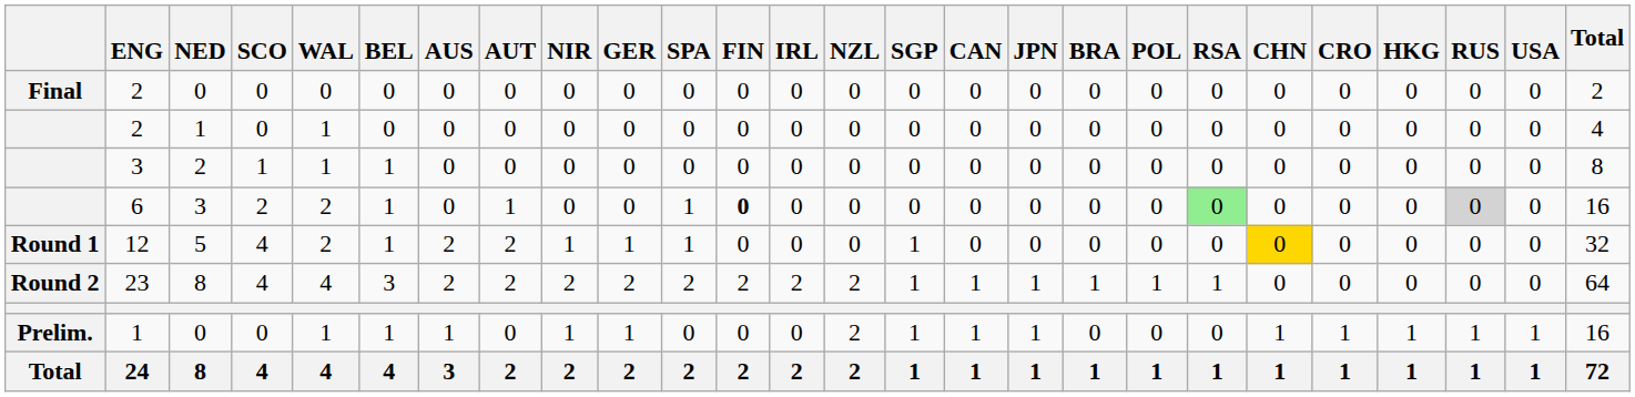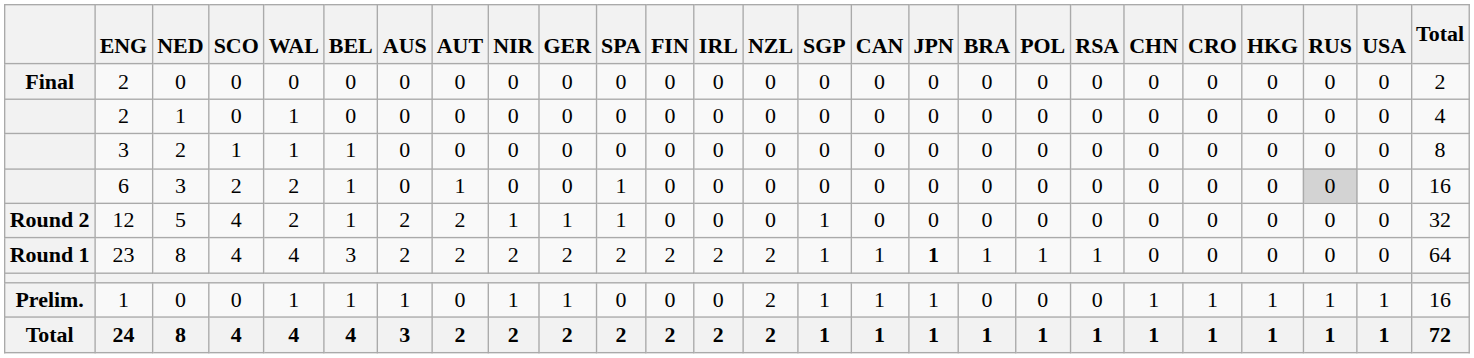6 | FIN: bold -> normal
6 | RSA: lightgreen background -> no background
12 | column 1: Round 1 -> Round 2
12 | CHN: gold background -> no background
23 | column 1: Round 2 -> Round 1
23 | JPN: normal -> bold
